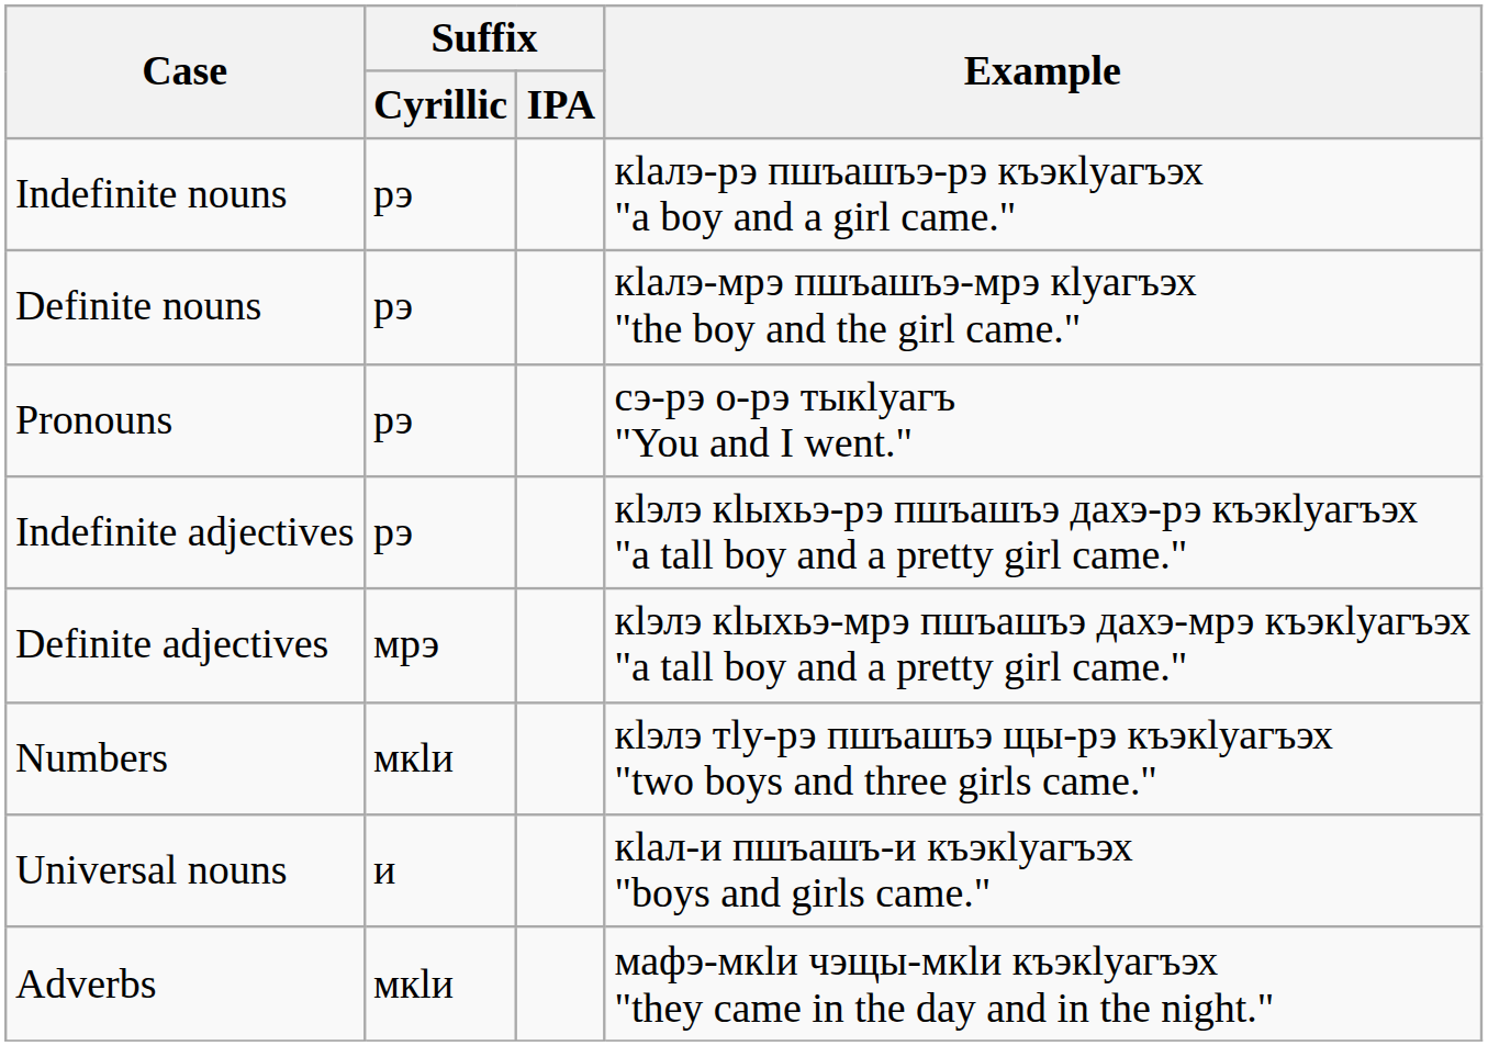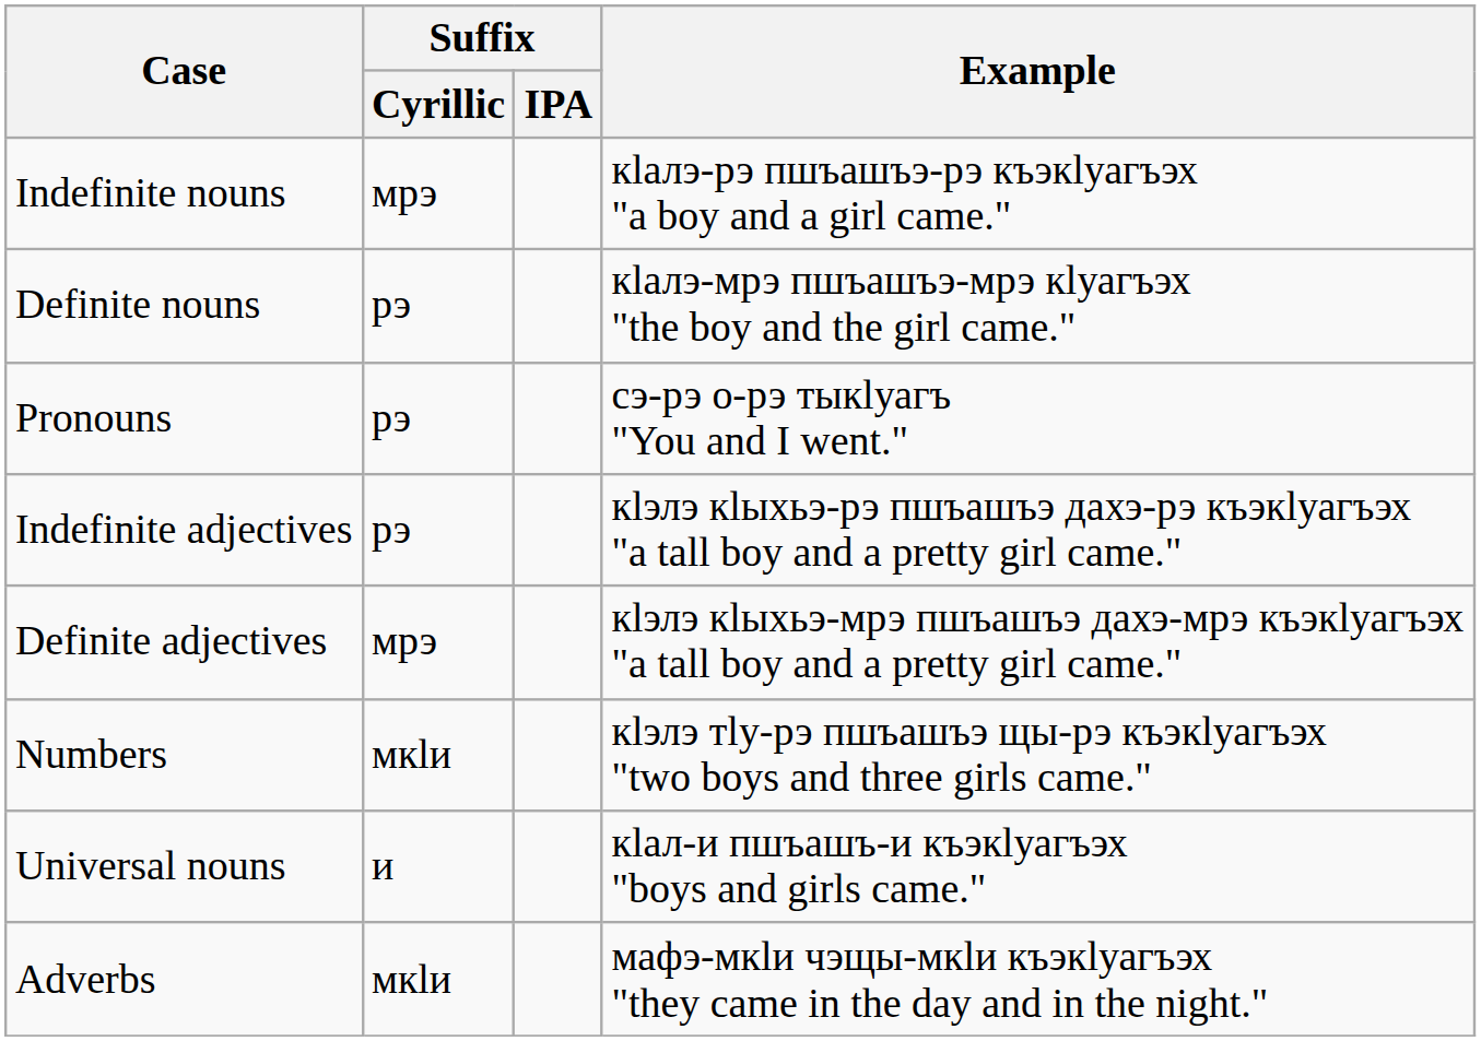Indefinite nouns | Suffix / Cyrillic: рэ -> мрэ
